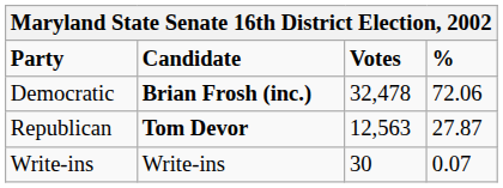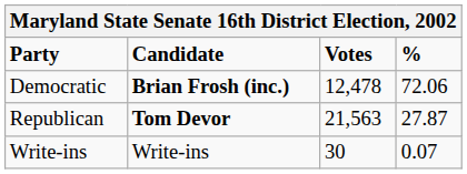Democratic | Votes: 32,478 -> 12,478
Republican | Votes: 12,563 -> 21,563
